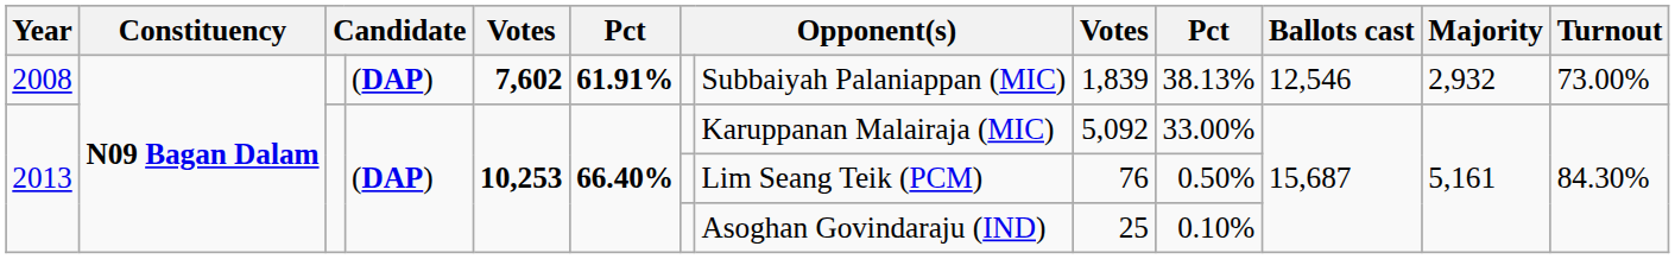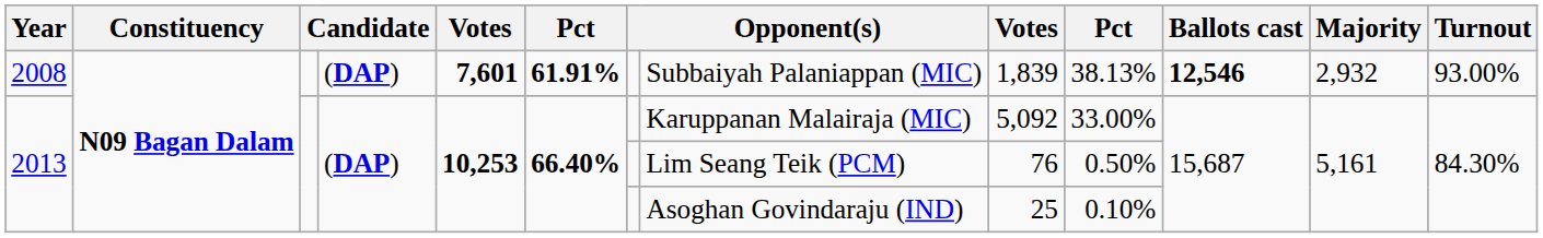2008 | column 5: 7,602 -> 7,601
2008 | Ballots cast: normal -> bold
2008 | Turnout: 73.00% -> 93.00%
